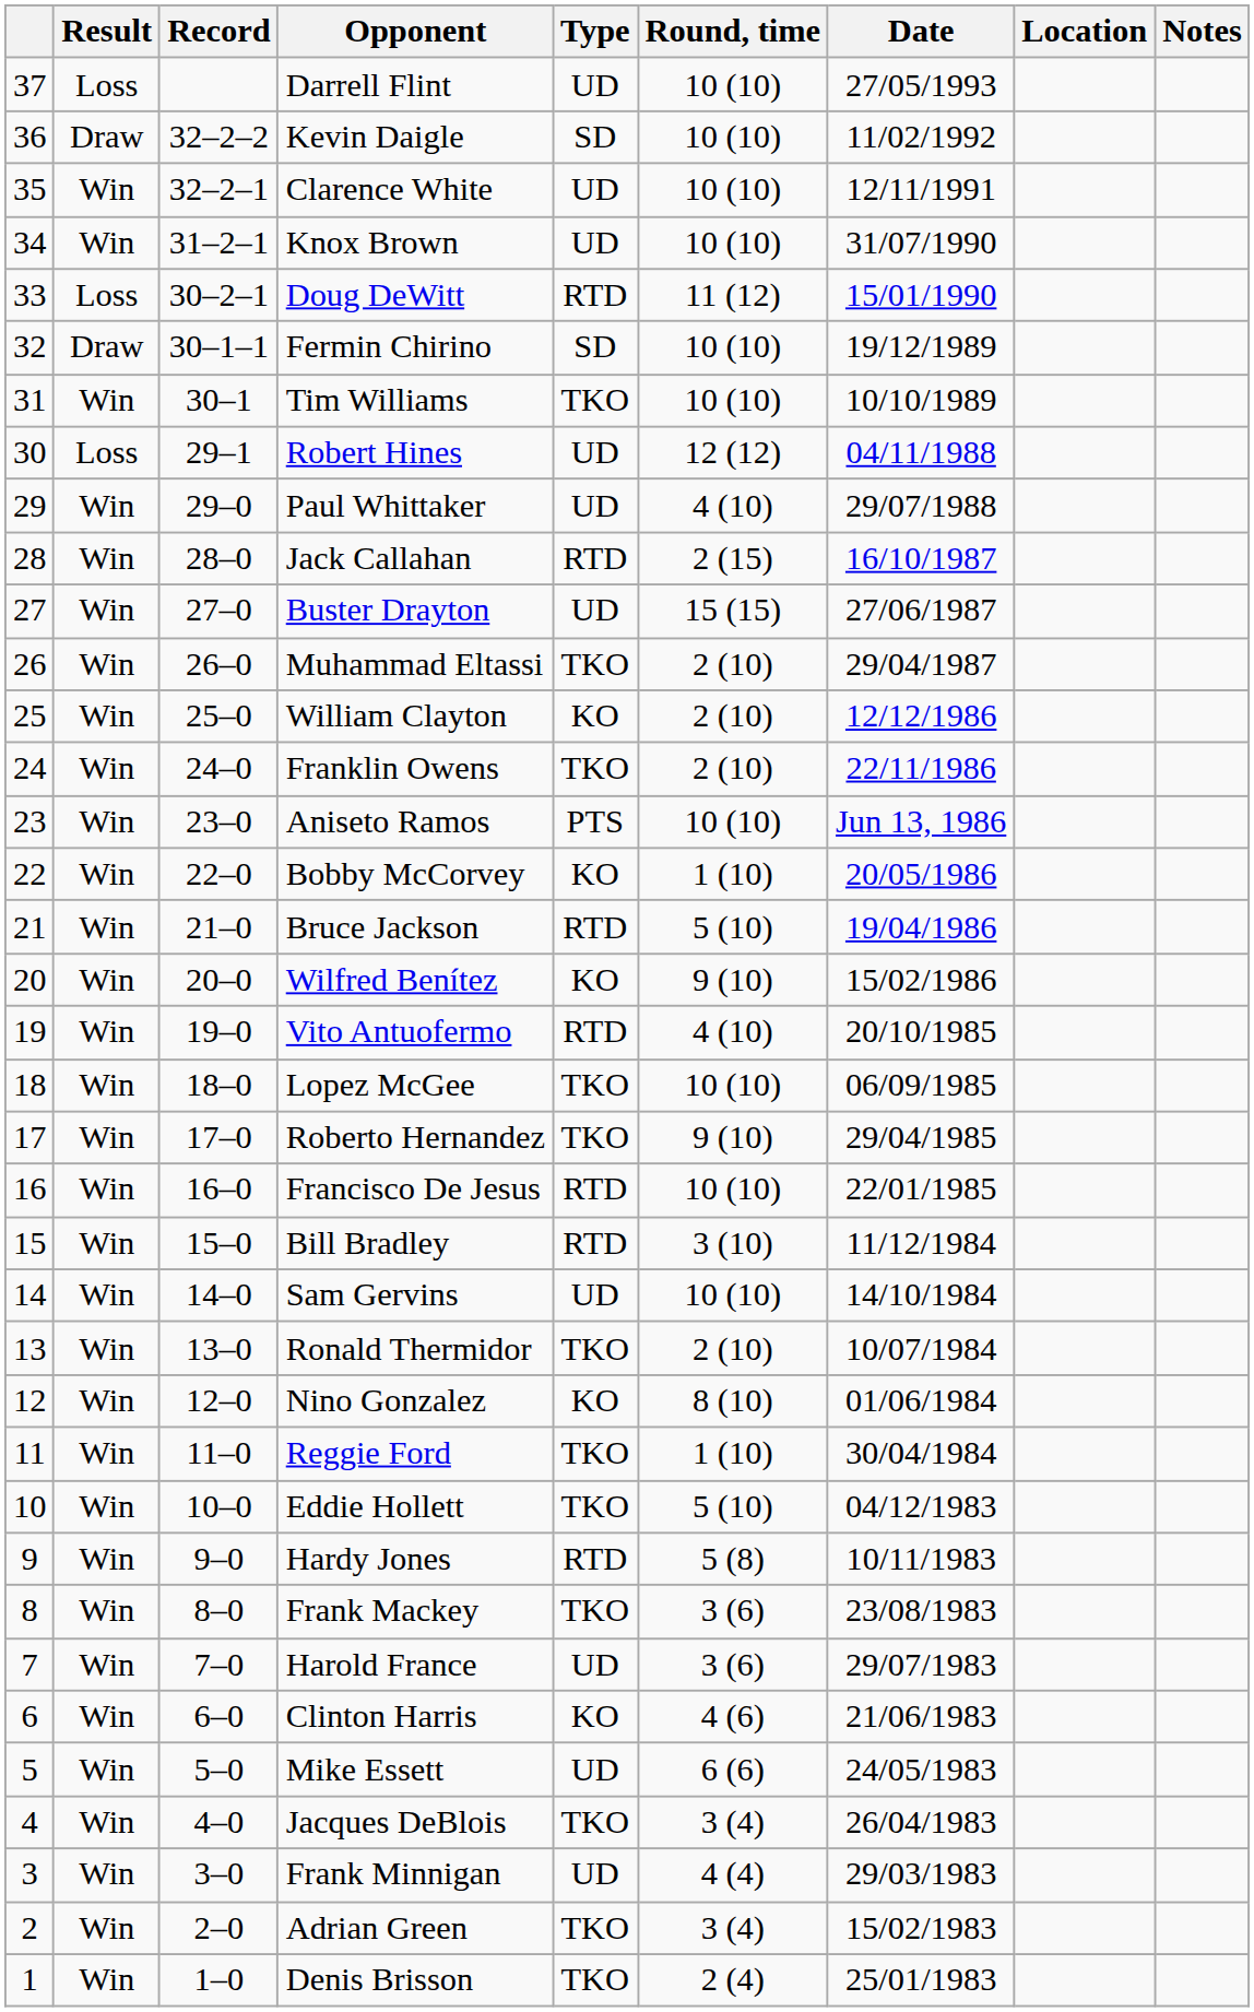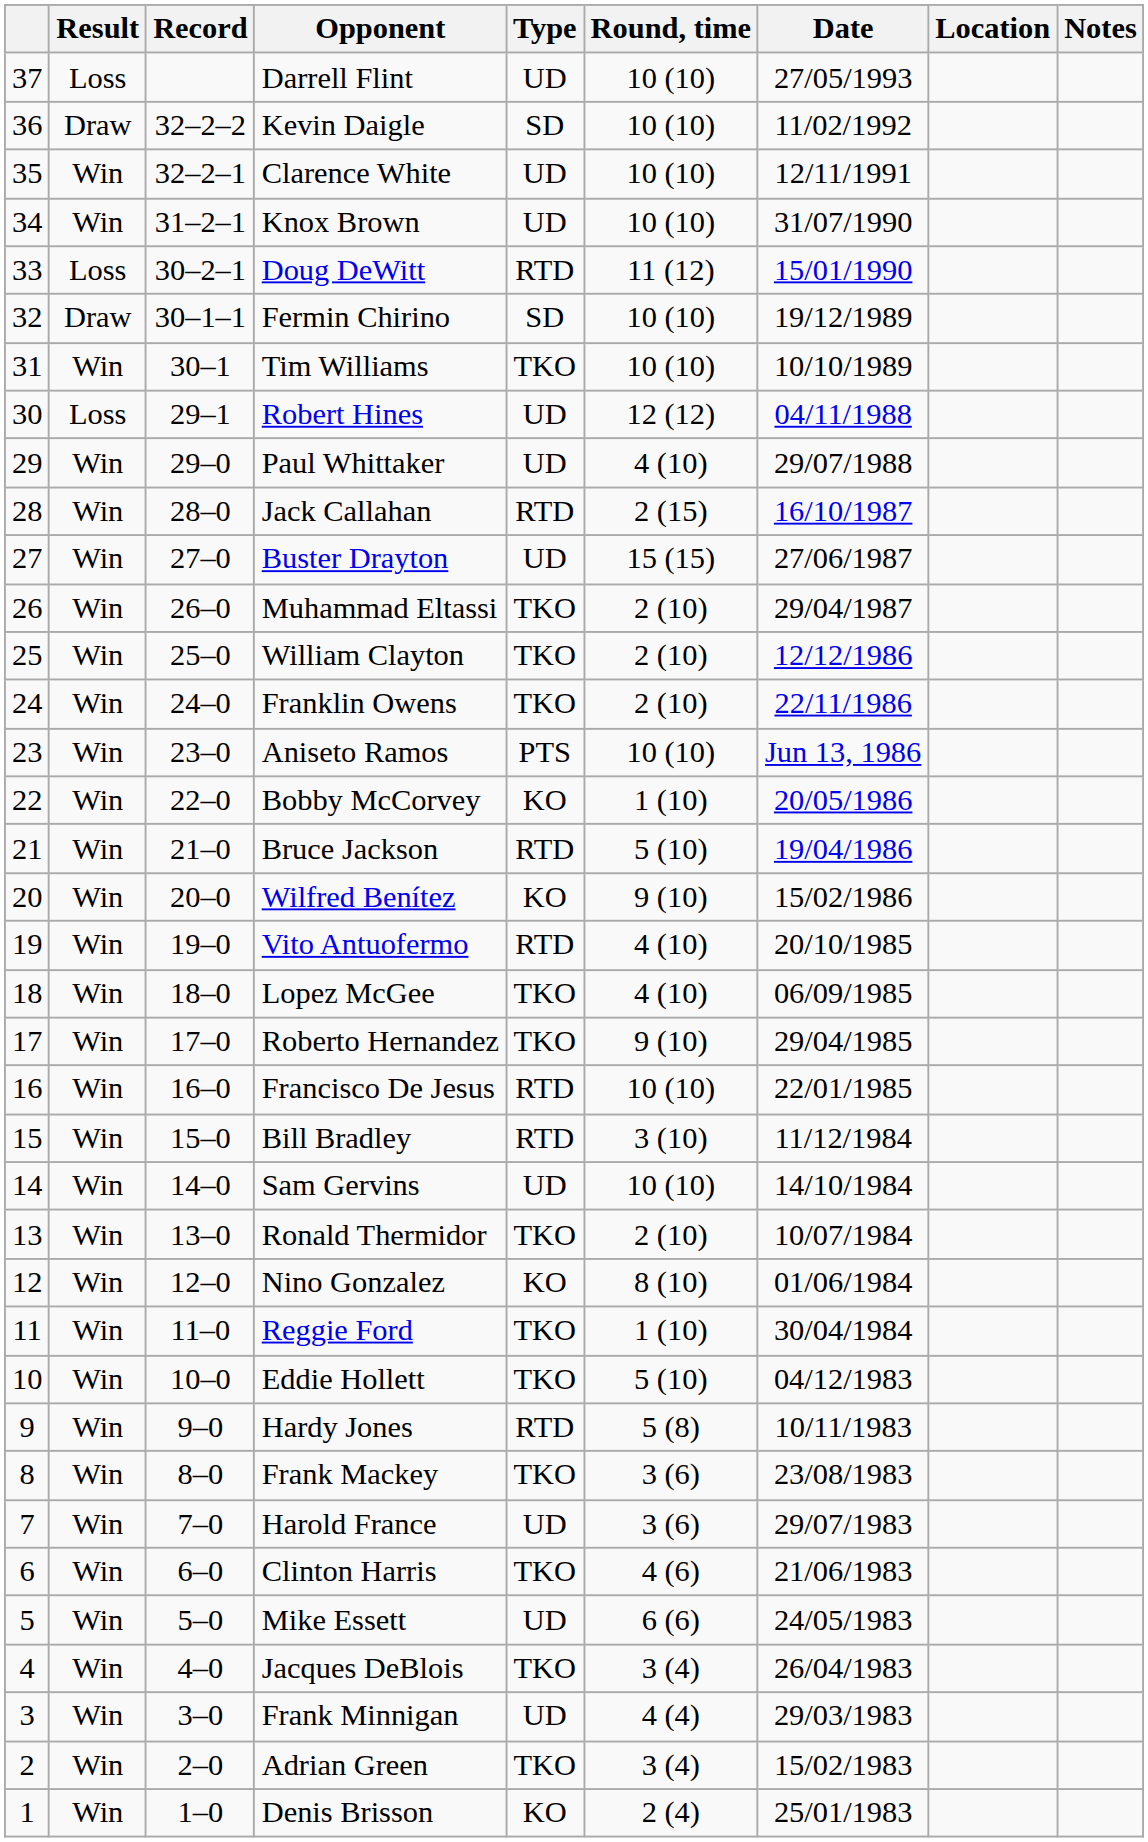William Clayton | Type: KO -> TKO
Lopez McGee | Round, time: 10 (10) -> 4 (10)
Clinton Harris | Type: KO -> TKO
Denis Brisson | Type: TKO -> KO
